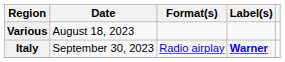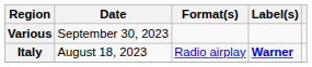Various | Date: August 18, 2023 -> September 30, 2023
Italy | Date: September 30, 2023 -> August 18, 2023
